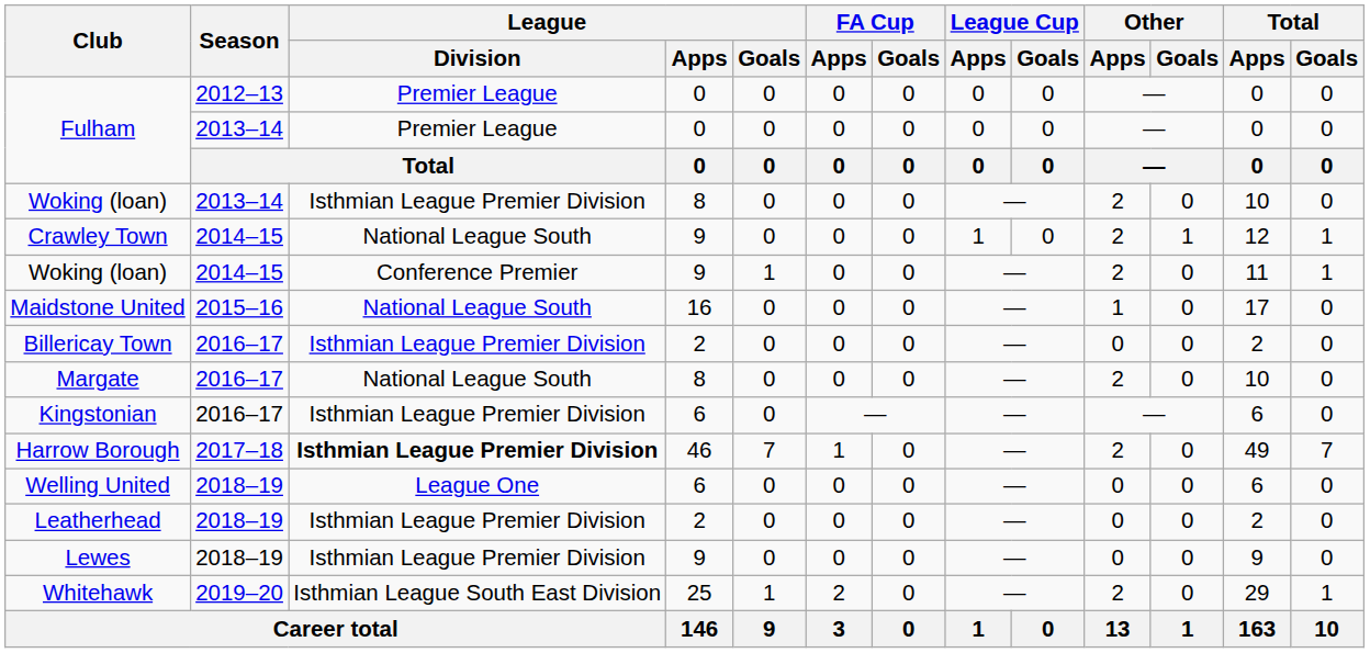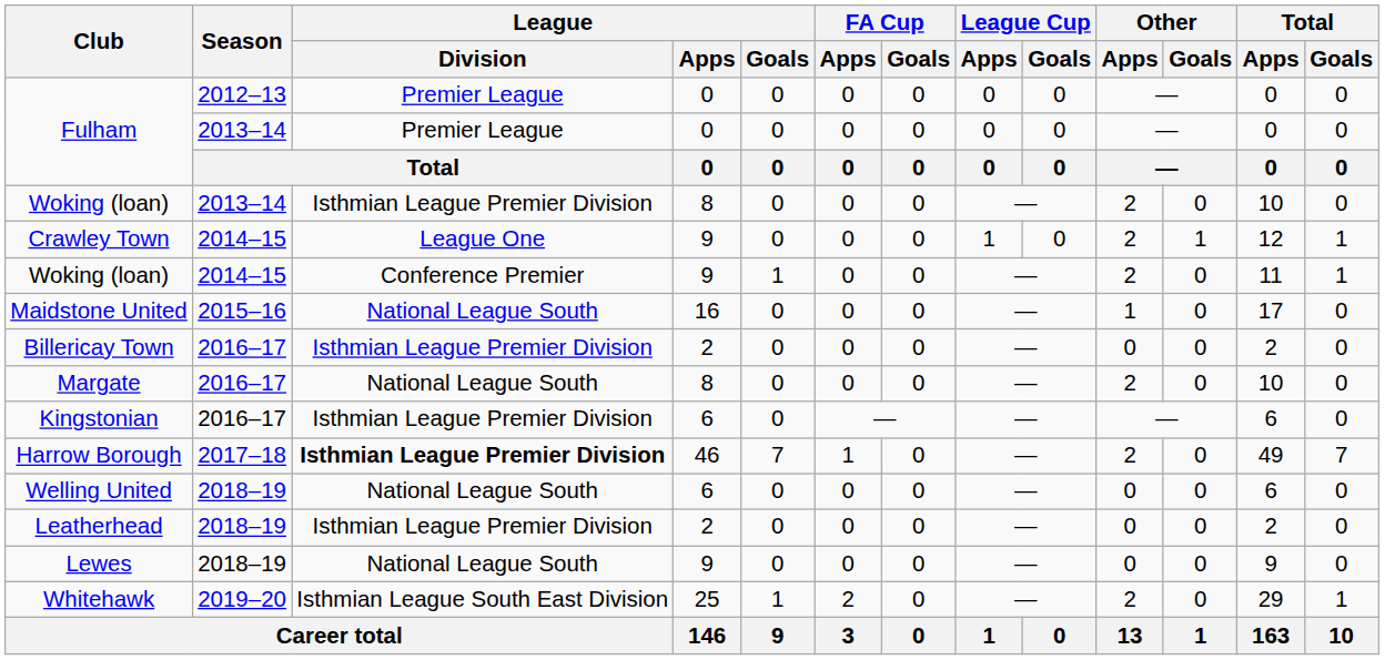Crawley Town | League / Division: National League South -> League One
Welling United | League / Division: League One -> National League South
Lewes | League / Division: Isthmian League Premier Division -> National League South
